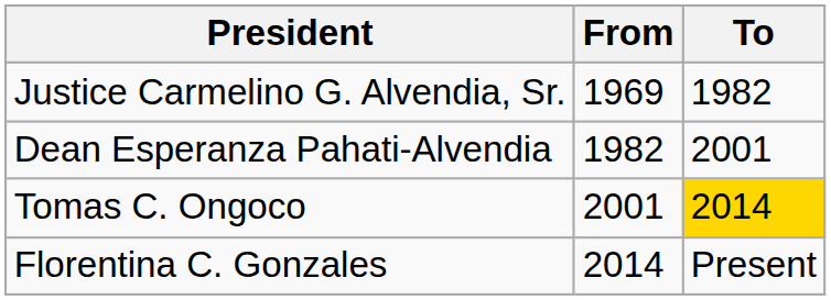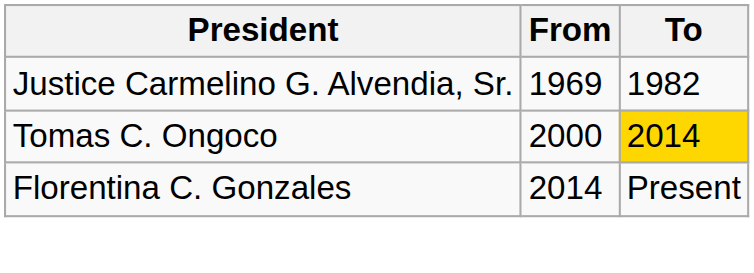- row: Dean Esperanza Pahati-Alvendia | 1982 | 2001
Tomas C. Ongoco | From: 2001 -> 2000
